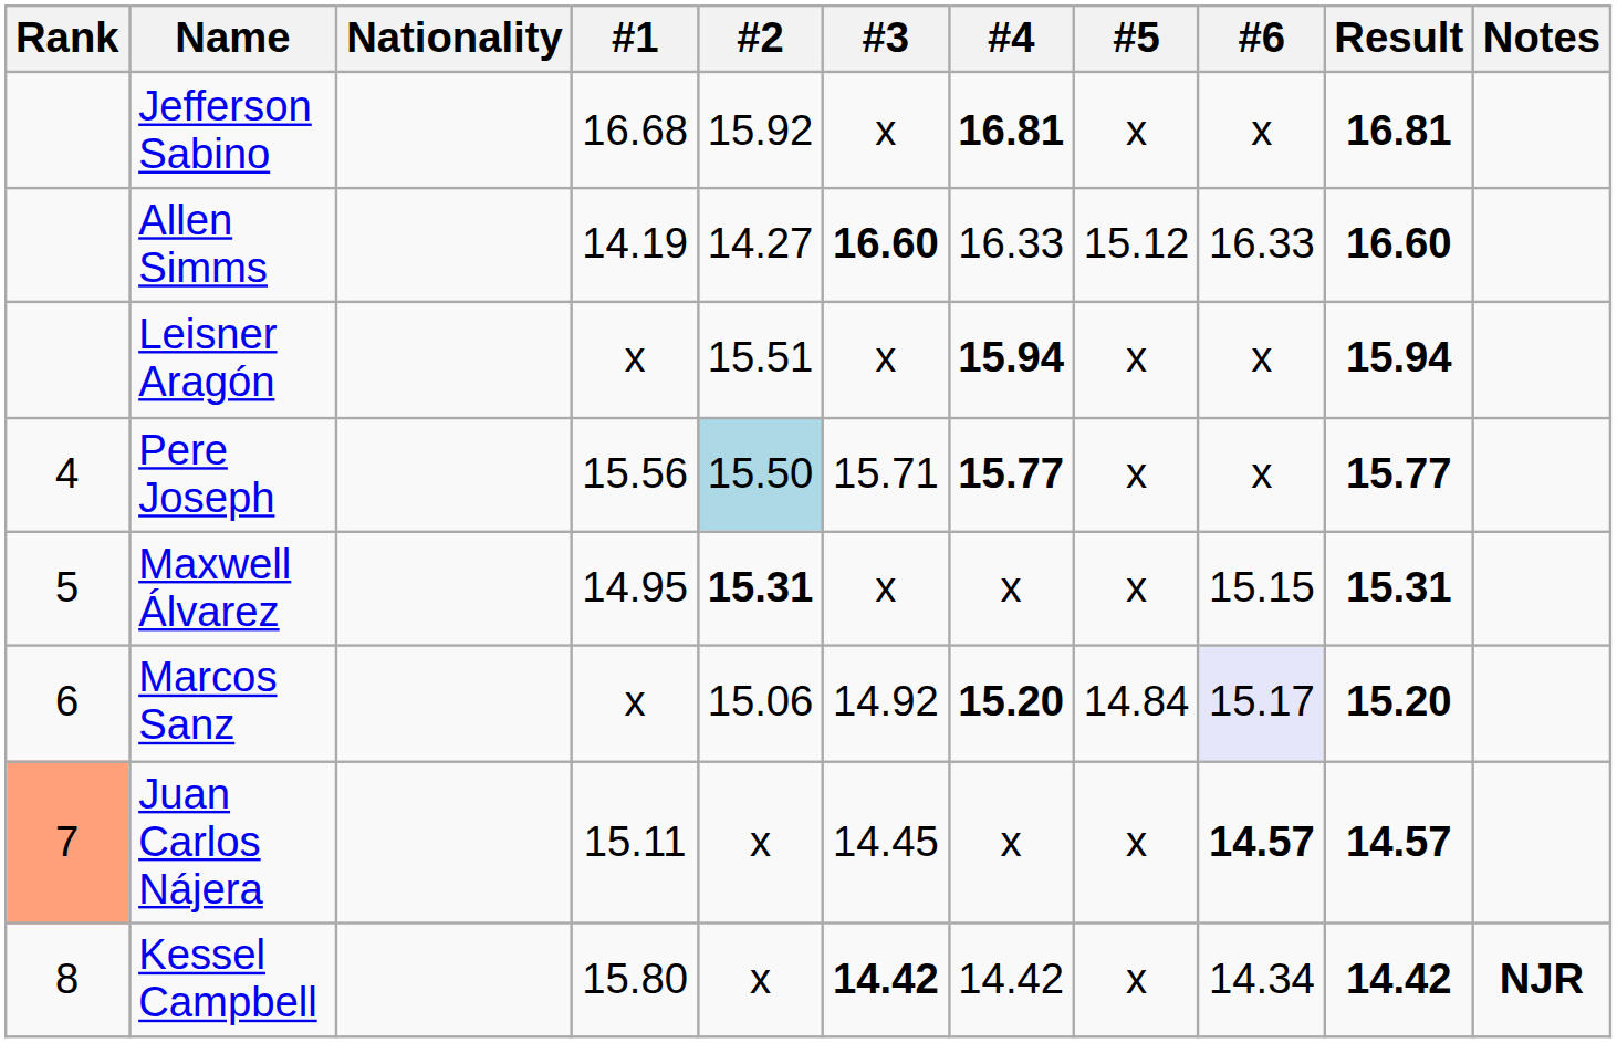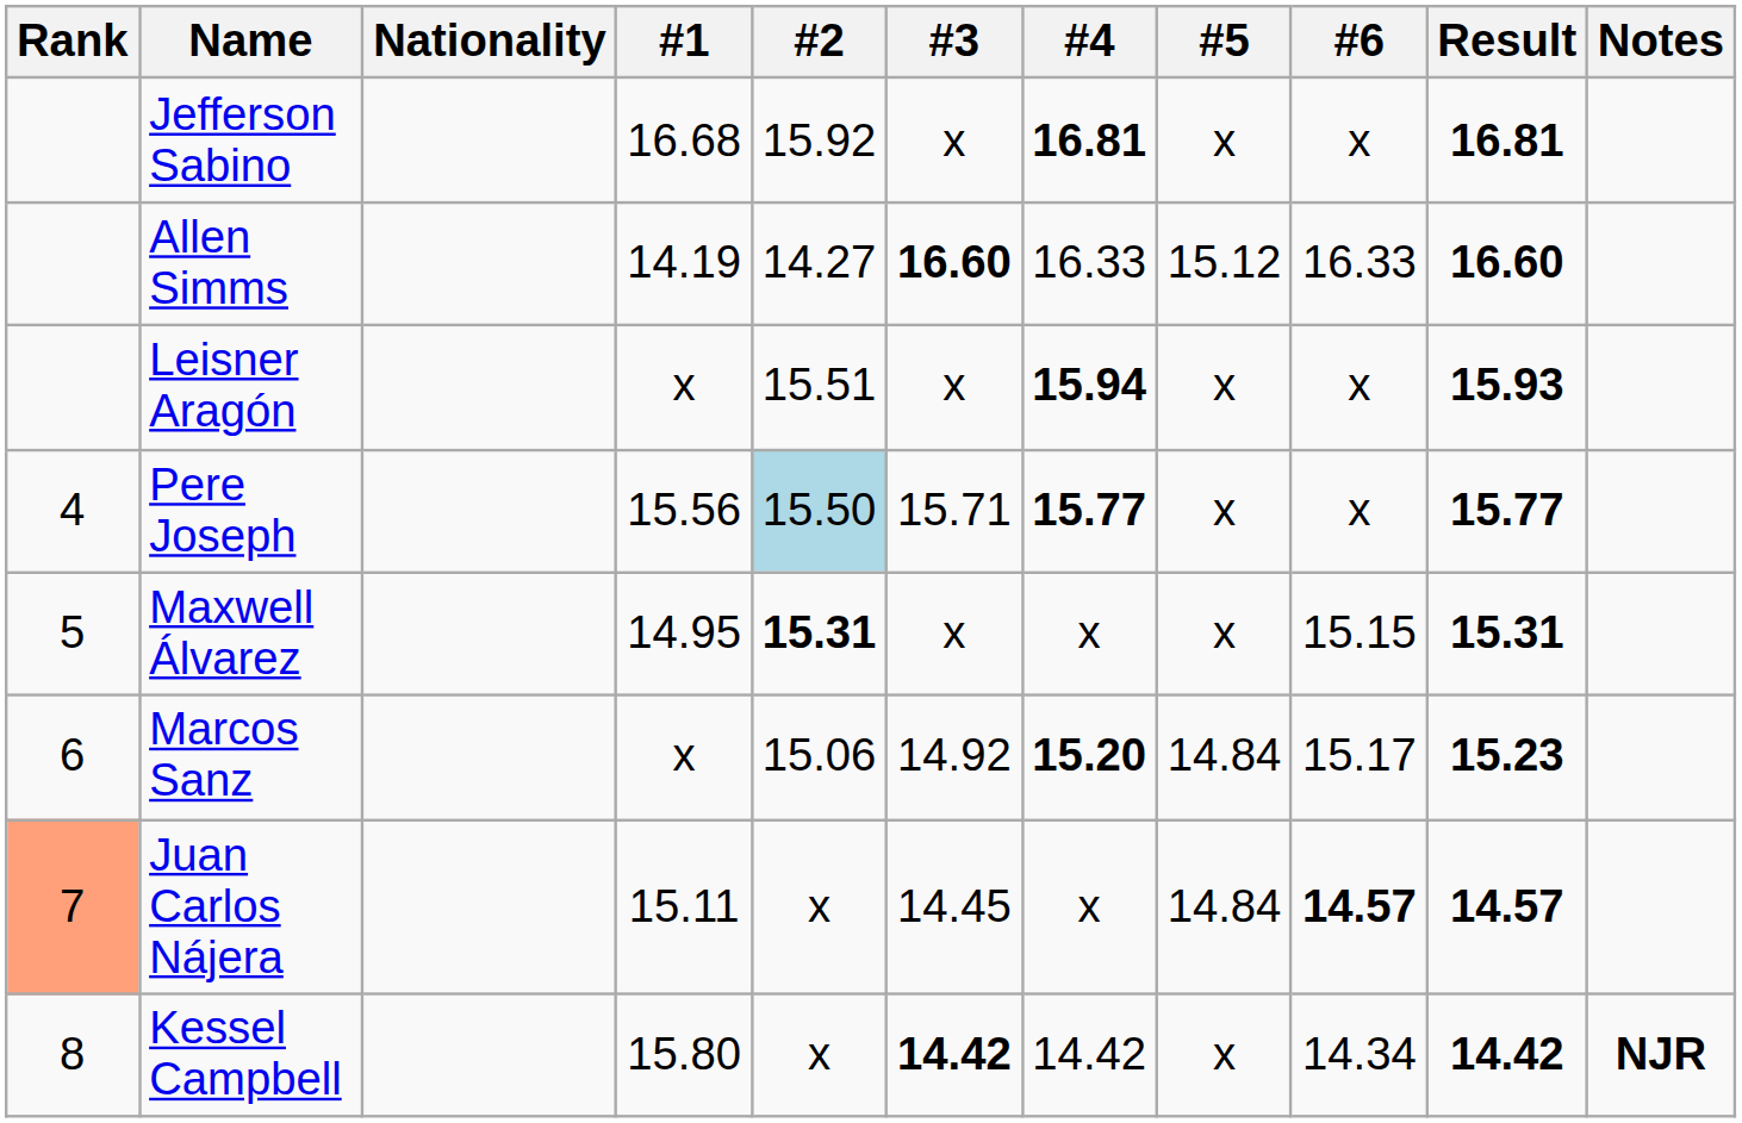Leisner Aragón | Result: 15.94 -> 15.93
Marcos Sanz | #6: lavender background -> no background
Marcos Sanz | Result: 15.20 -> 15.23
Juan Carlos Nájera | #5: x -> 14.84
